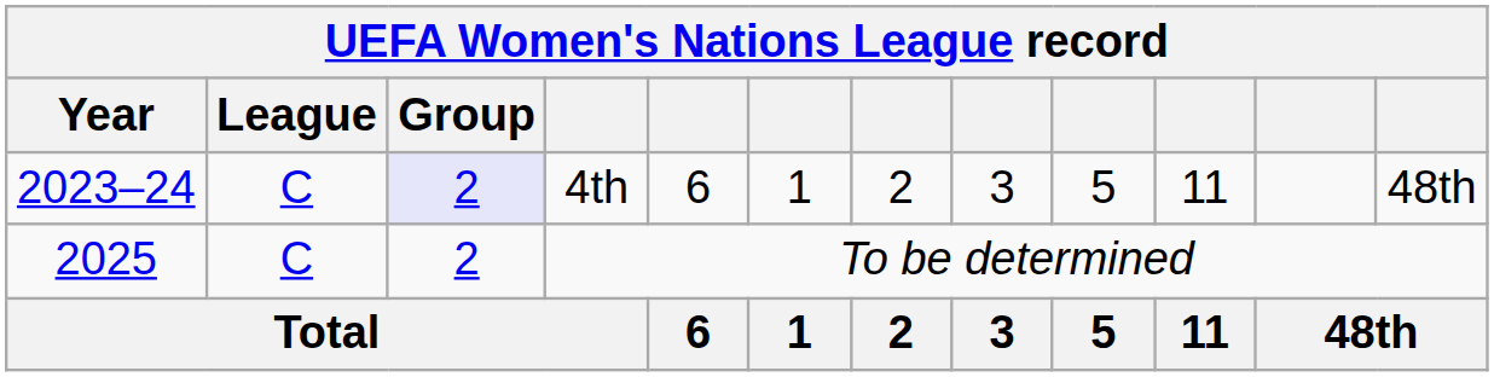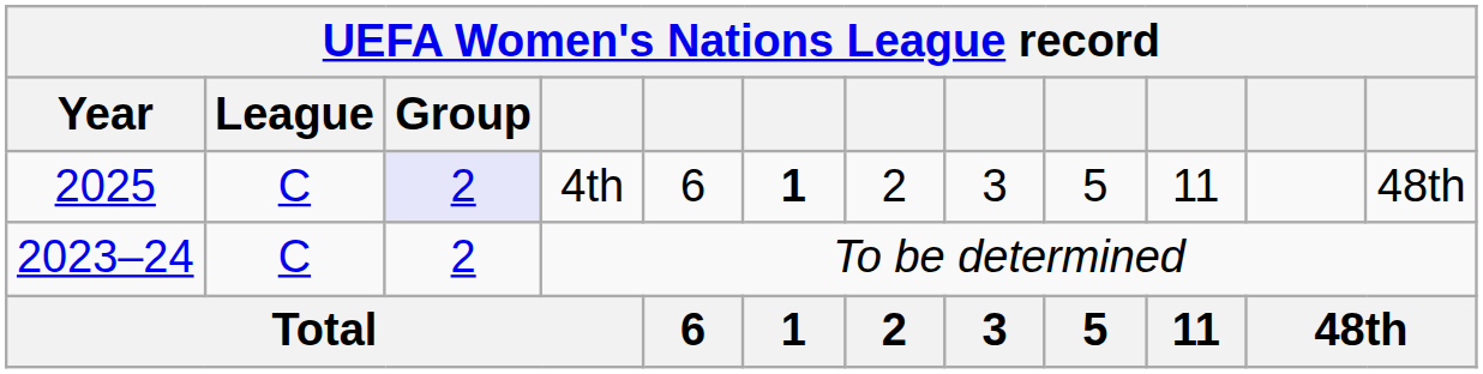4th | Year: 2023–24 -> 2025
4th | column 6: normal -> bold
To be determined | Year: 2025 -> 2023–24
